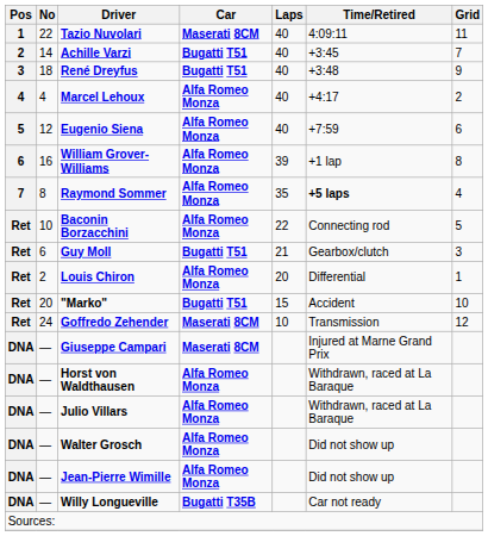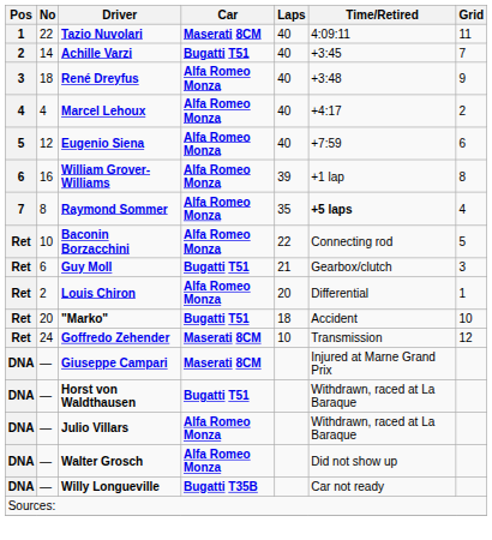René Dreyfus | Car: Bugatti T51 -> Alfa Romeo Monza
"Marko" | Laps: 15 -> 18
Horst von Waldthausen | Car: Alfa Romeo Monza -> Bugatti T51
- row: DNA | — | Jean-Pierre Wimille | Alfa Romeo Monza | Did not show up
